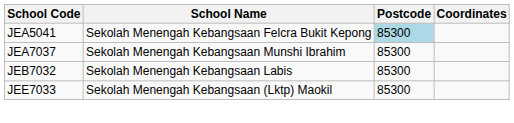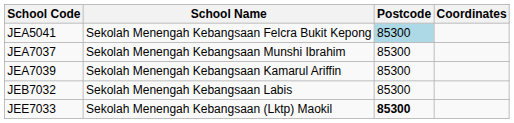+ row: JEA7039 | Sekolah Menengah Kebangsaan Kamarul Ariffin | 85300
JEE7033 | Postcode: normal -> bold
